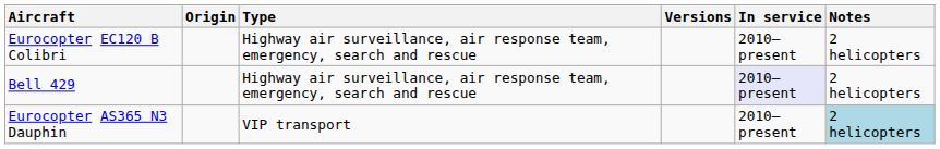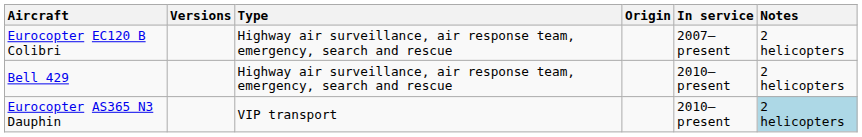columns swapped: Origin <-> Versions
Eurocopter EC120 B Colibri | In service: 2010–present -> 2007–present
Bell 429 | In service: lavender background -> no background
